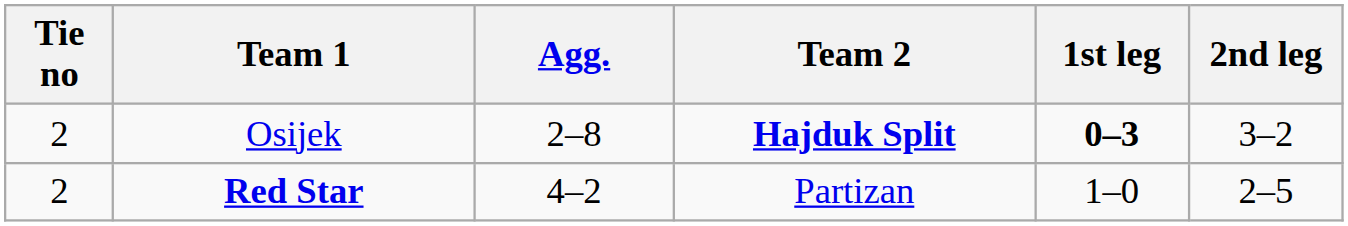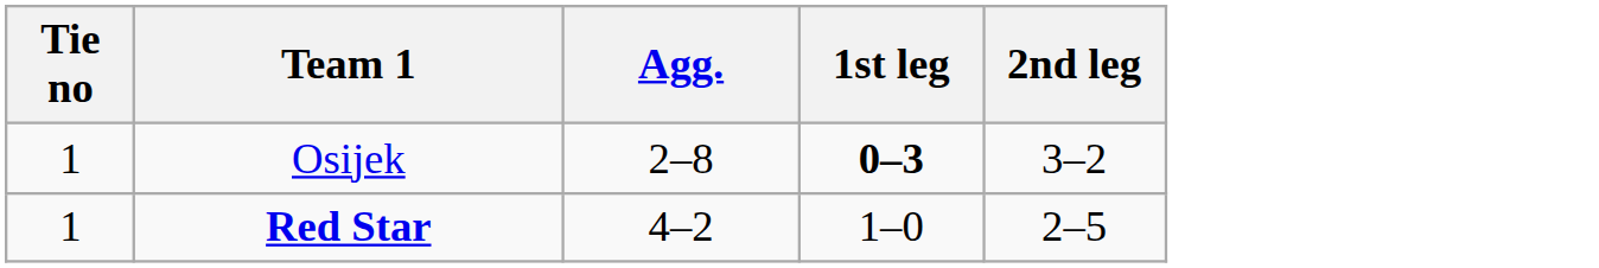- column: Team 2 | Hajduk Split | Partizan
Osijek | Tie no: 2 -> 1
Red Star | Tie no: 2 -> 1
